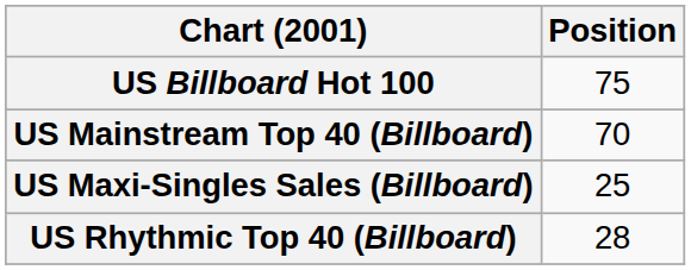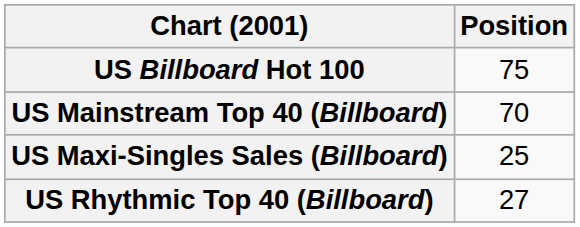US Rhythmic Top 40 (Billboard) | Position: 28 -> 27
